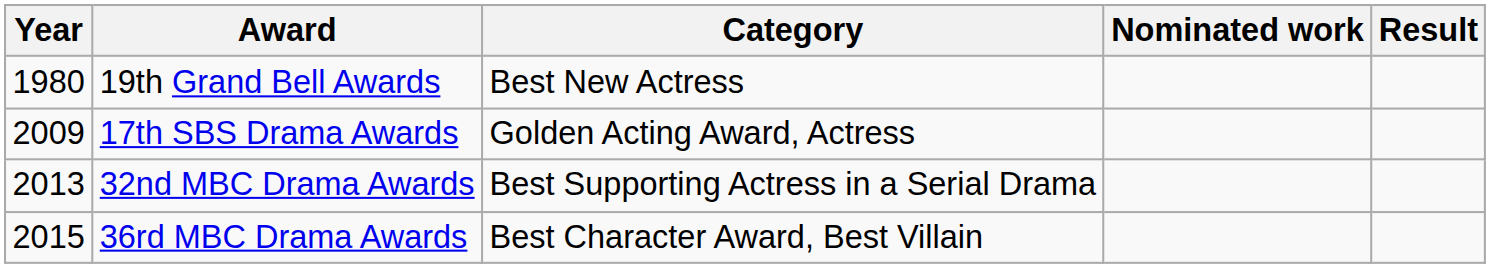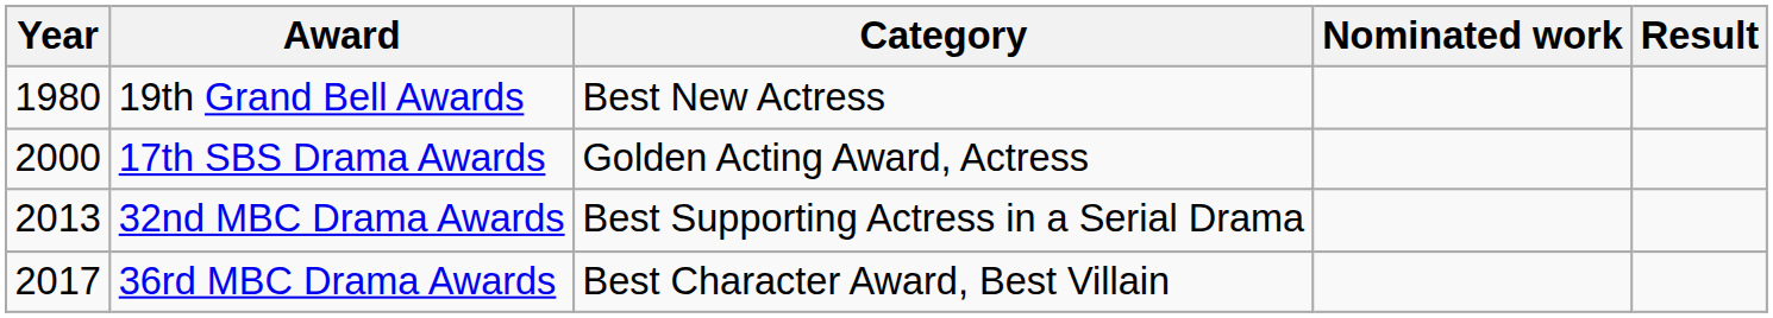17th SBS Drama Awards | Year: 2009 -> 2000
36rd MBC Drama Awards | Year: 2015 -> 2017
